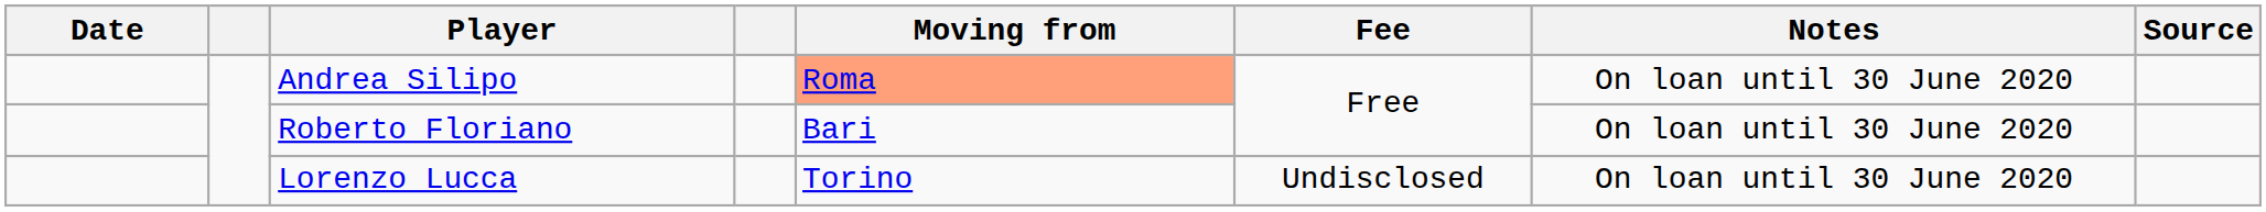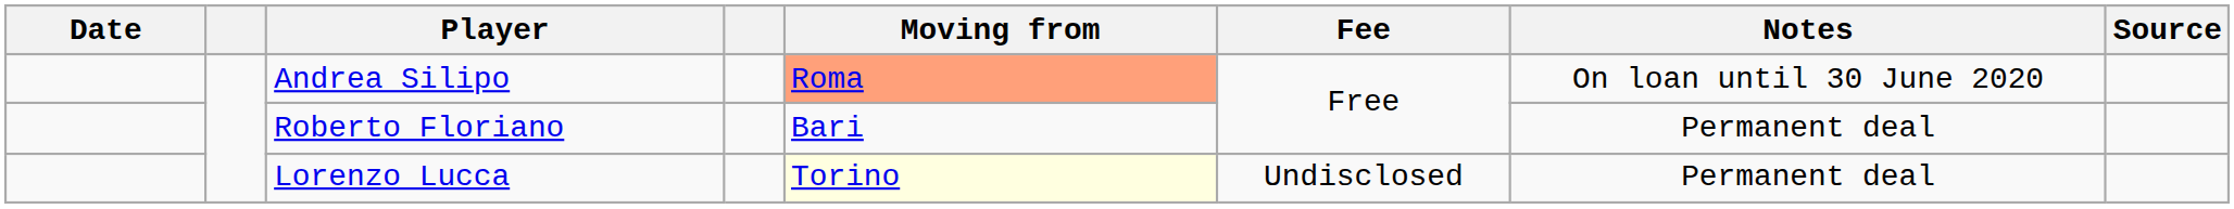Roberto Floriano | Notes: On loan until 30 June 2020 -> Permanent deal
Lorenzo Lucca | Moving from: no background -> lightyellow background
Lorenzo Lucca | Notes: On loan until 30 June 2020 -> Permanent deal
